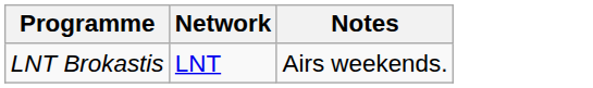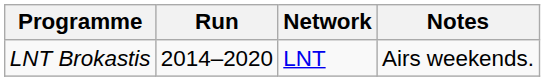+ column: Run | 2014–2020
